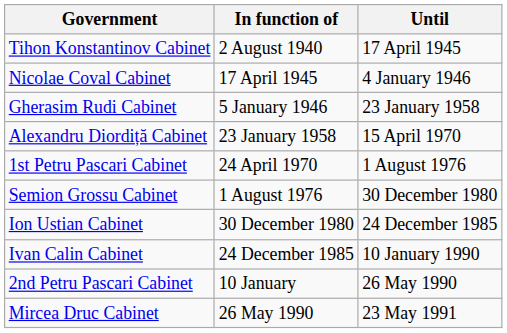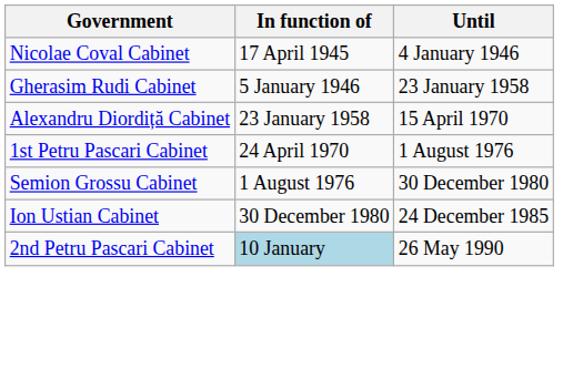- row: Tihon Konstantinov Cabinet | 2 August 1940 | 17 April 1945
- row: Ivan Calin Cabinet | 24 December 1985 | 10 January 1990
2nd Petru Pascari Cabinet | In function of: no background -> lightblue background
- row: Mircea Druc Cabinet | 26 May 1990 | 23 May 1991
